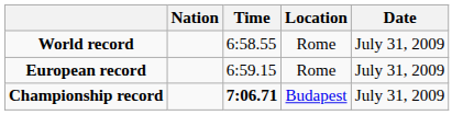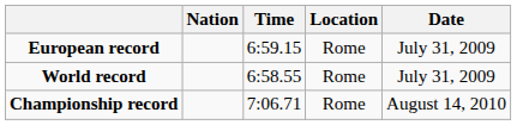rows swapped: World record <-> European record
Championship record | Time: bold -> normal
Championship record | Location: Budapest -> Rome
Championship record | Date: July 31, 2009 -> August 14, 2010
